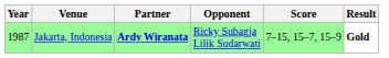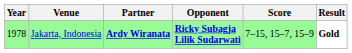Jakarta, Indonesia | Year: 1987 -> 1978
Jakarta, Indonesia | Opponent: normal -> bold
